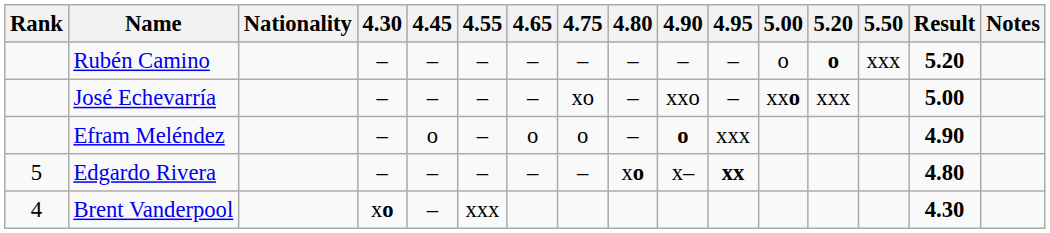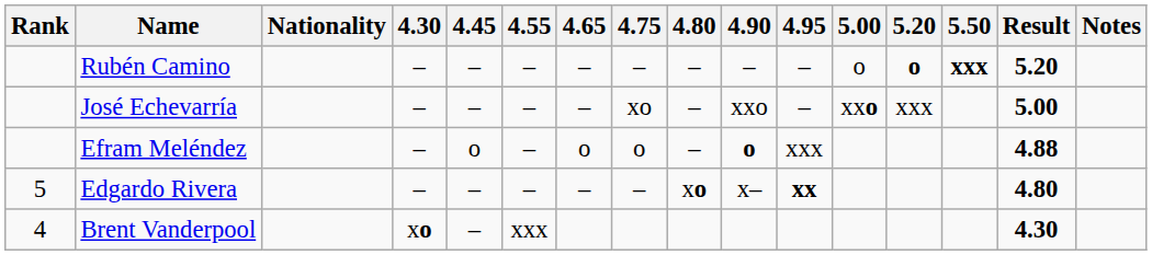Rubén Camino | 5.50: normal -> bold
Efram Meléndez | Result: 4.90 -> 4.88
